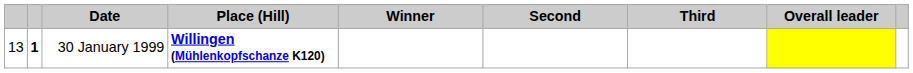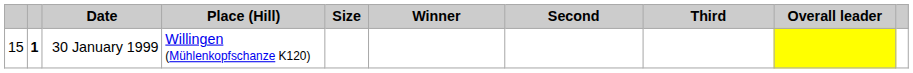+ column: Size
30 January 1999 | column 1: 13 -> 15
30 January 1999 | Place (Hill): bold -> normal
